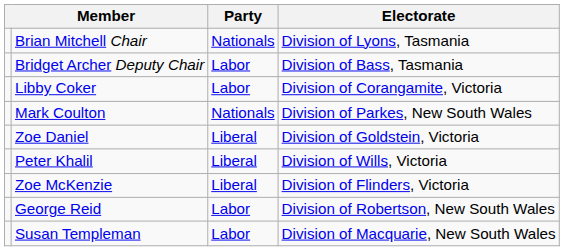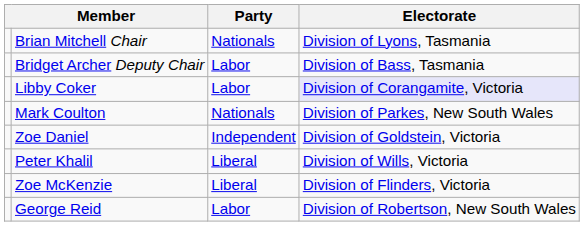Libby Coker | Electorate: no background -> lavender background
Zoe Daniel | Party: Liberal -> Independent
- row: Susan Templeman | Labor | Division of Macquarie, New South Wales
